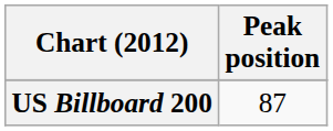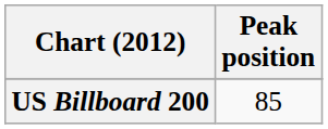US Billboard 200 | Peak position: 87 -> 85
